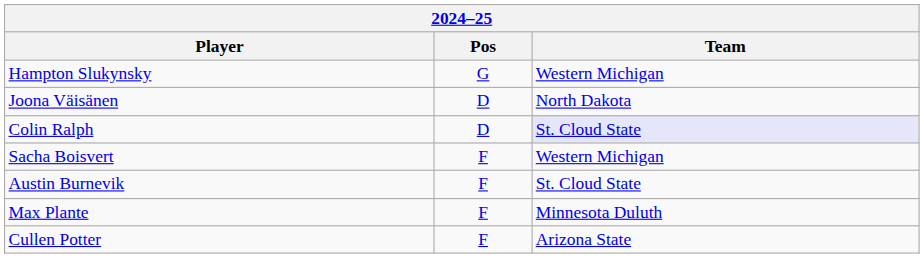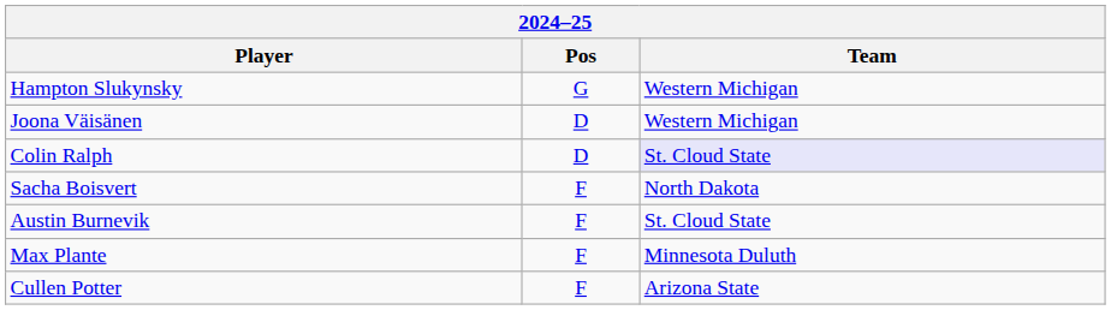Joona Väisänen | Team: North Dakota -> Western Michigan
Sacha Boisvert | Team: Western Michigan -> North Dakota
